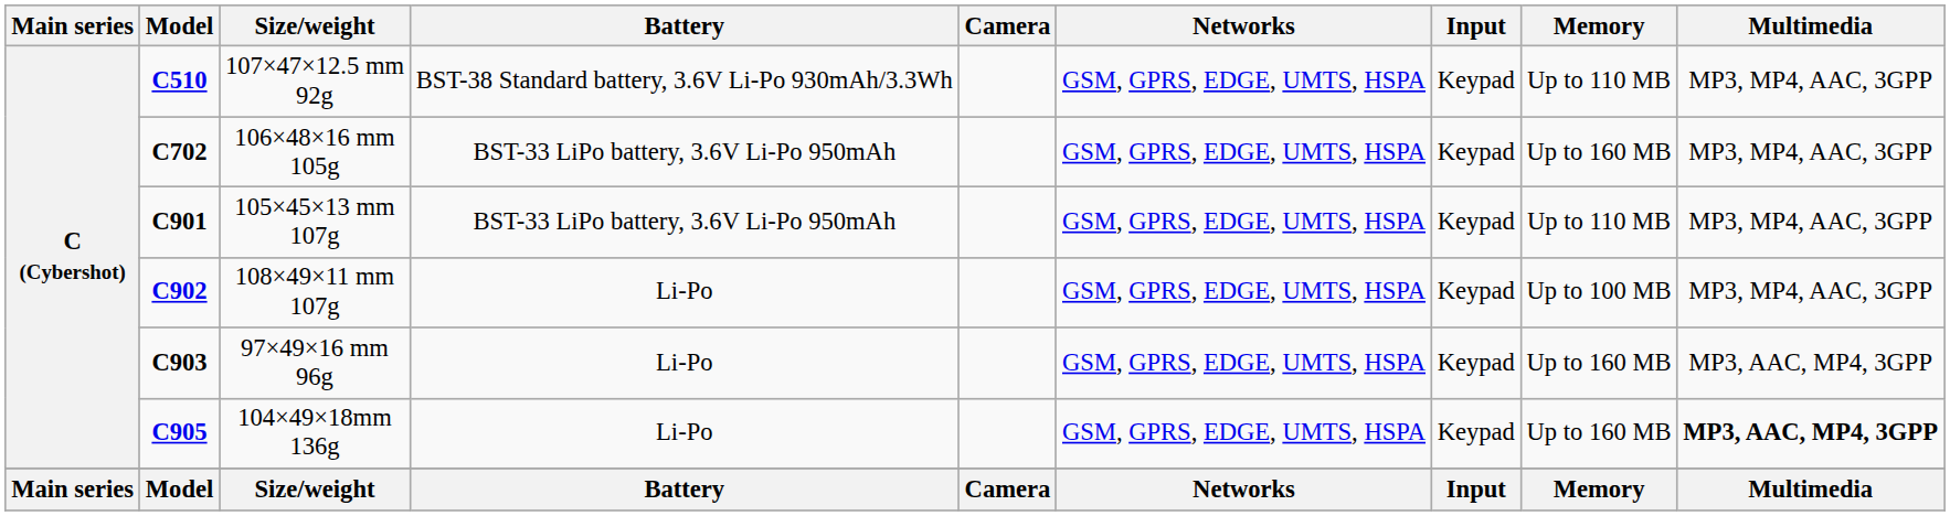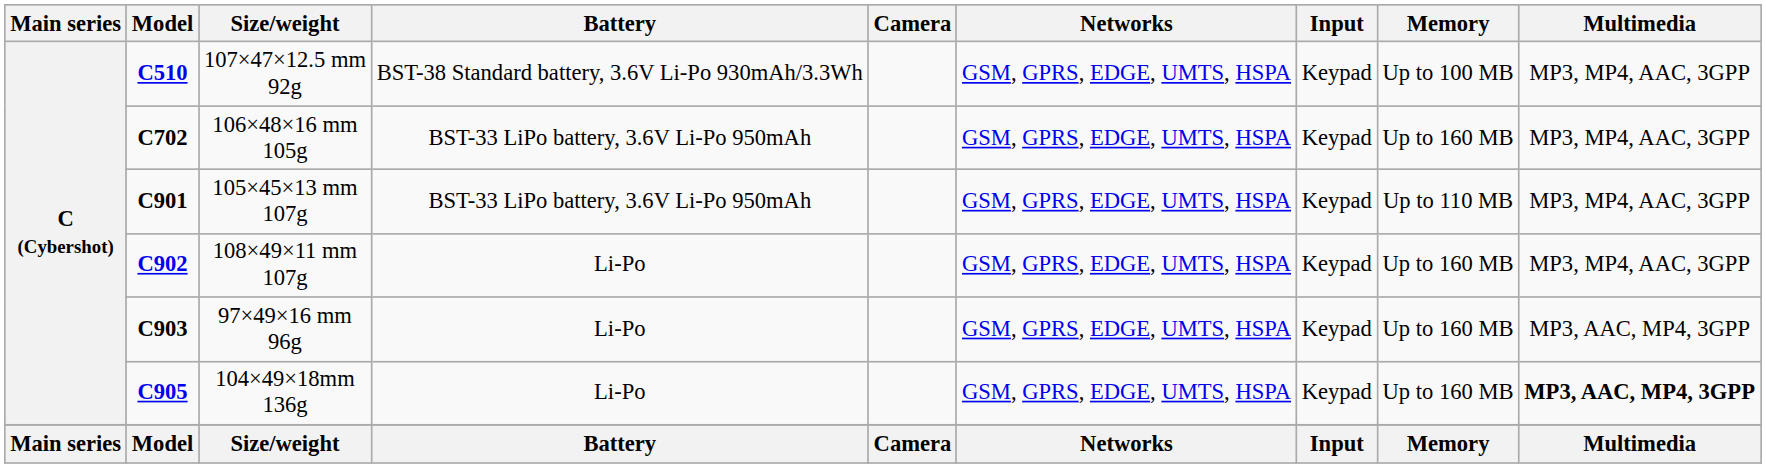107×47×12.5 mm 92g | Memory: Up to 110 MB -> Up to 100 MB
108×49×11 mm 107g | Memory: Up to 100 MB -> Up to 160 MB
